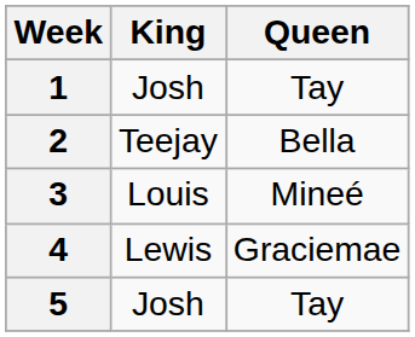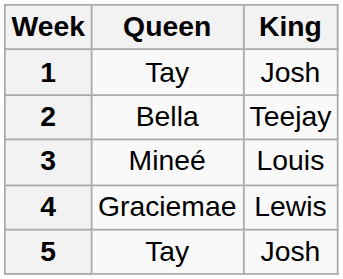columns swapped: King <-> Queen
